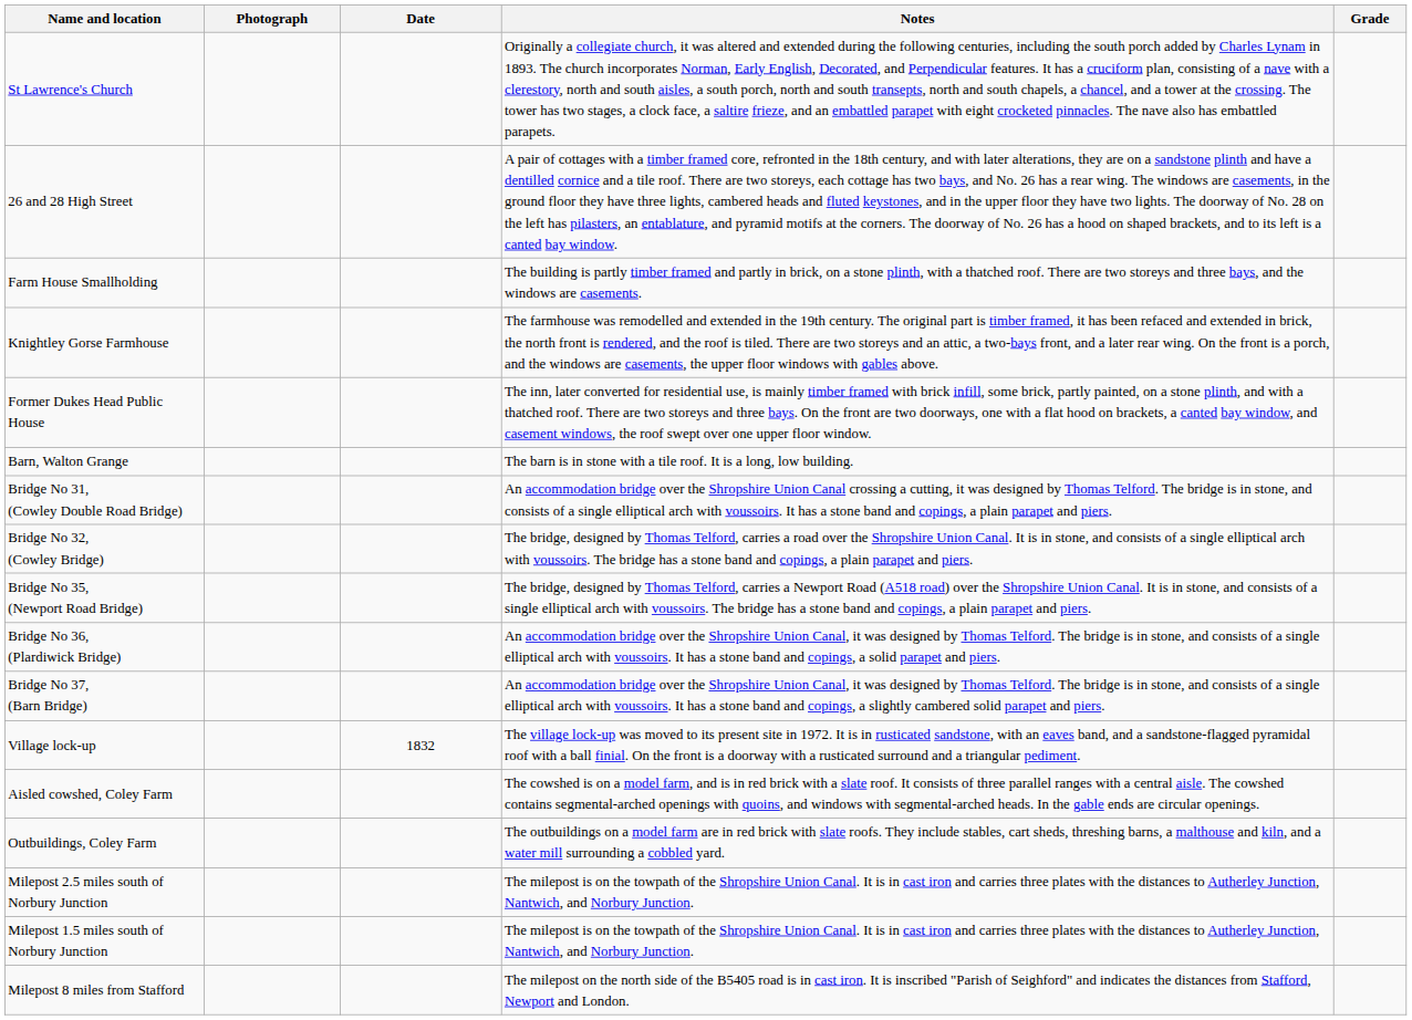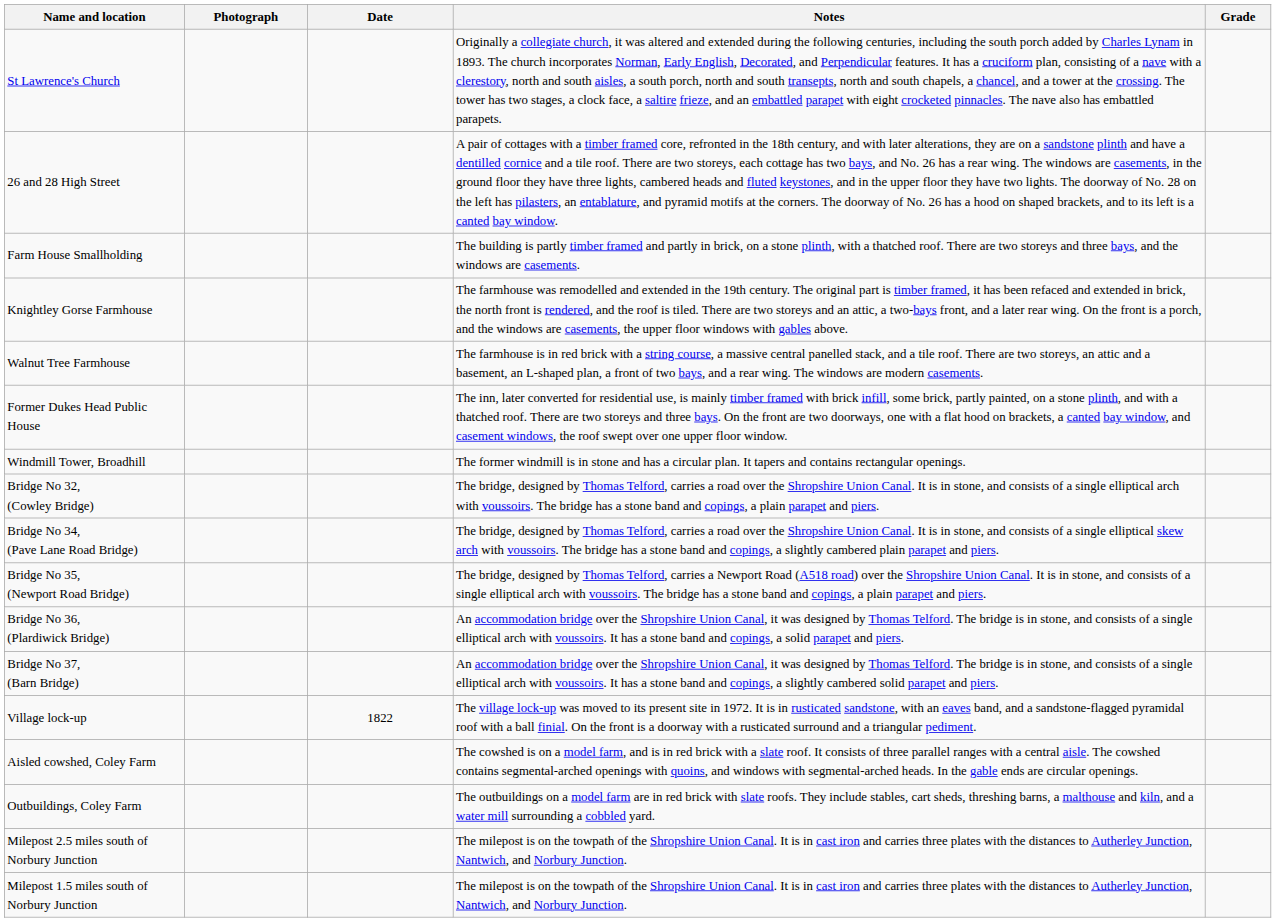+ row: Walnut Tree Farmhouse | The farmhouse is in red brick with a string course, a massive central panelled stack, and a tile roof. There are two storeys, an attic and a basement, an L-shaped plan, a front of two bays, and a rear wing. The windows are modern casements.
- row: Barn, Walton Grange | The barn is in stone with a tile roof. It is a long, low building.
+ row: Windmill Tower, Broadhill | The former windmill is in stone and has a circular plan. It tapers and contains rectangular openings.
- row: Bridge No 31, (Cowley Double Road Bridge) | An accommodation bridge over the Shropshire Union Canal crossing a cutting, it was designed by Thomas Telford. The bridge is in stone, and consists of a single elliptical arch with voussoirs. It has a stone band and copings, a plain parapet and piers.
+ row: Bridge No 34, (Pave Lane Road Bridge) | The bridge, designed by Thomas Telford, carries a road over the Shropshire Union Canal. It is in stone, and consists of a single elliptical skew arch with voussoirs. The bridge has a stone band and copings, a slightly cambered plain parapet and piers.
Village lock-up | Date: 1832 -> 1822
- row: Milepost 8 miles from Stafford | The milepost on the north side of the B5405 road is in cast iron. It is inscribed "Parish of Seighford" and indicates the distances from Stafford, Newport and London.
